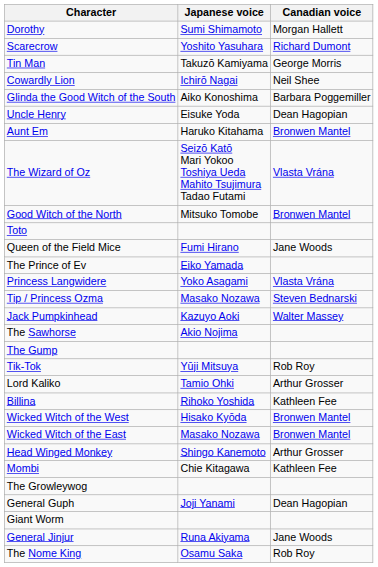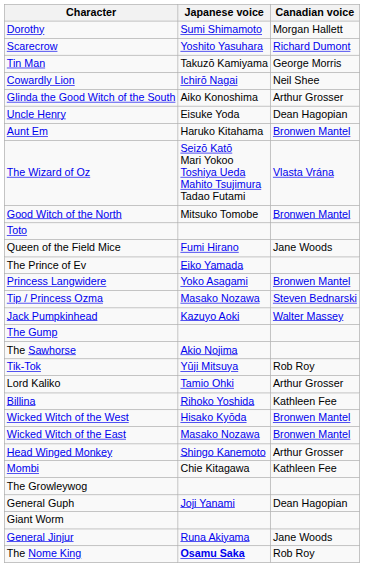Glinda the Good Witch of the South | Canadian voice: Barbara Poggemiller -> Arthur Grosser
Princess Langwidere | Canadian voice: Vlasta Vrána -> Bronwen Mantel
rows swapped: The Sawhorse <-> The Gump
The Nome King | Japanese voice: normal -> bold
